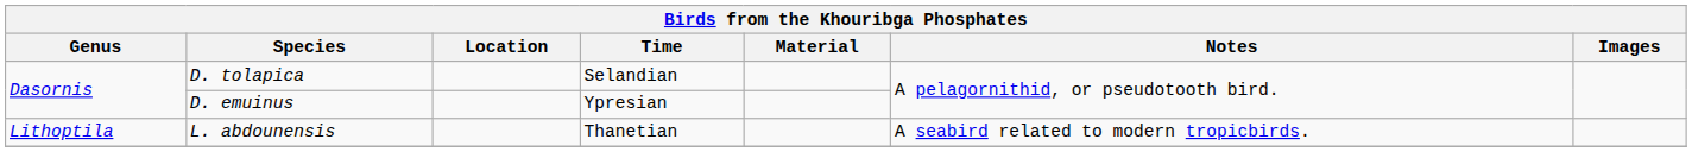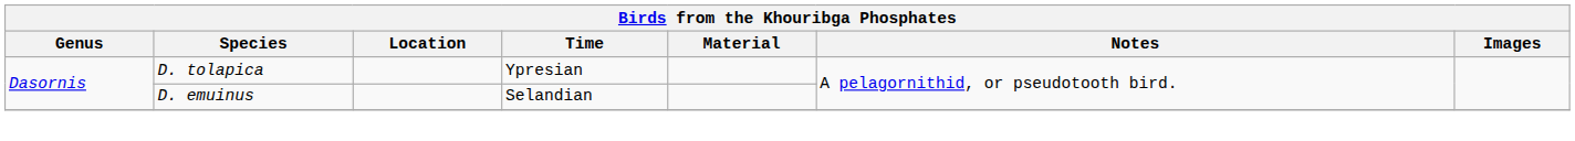D. tolapica | Time: Selandian -> Ypresian
D. emuinus | Time: Ypresian -> Selandian
- row: Lithoptila | L. abdounensis | Thanetian | A seabird related to modern tropicbirds.
